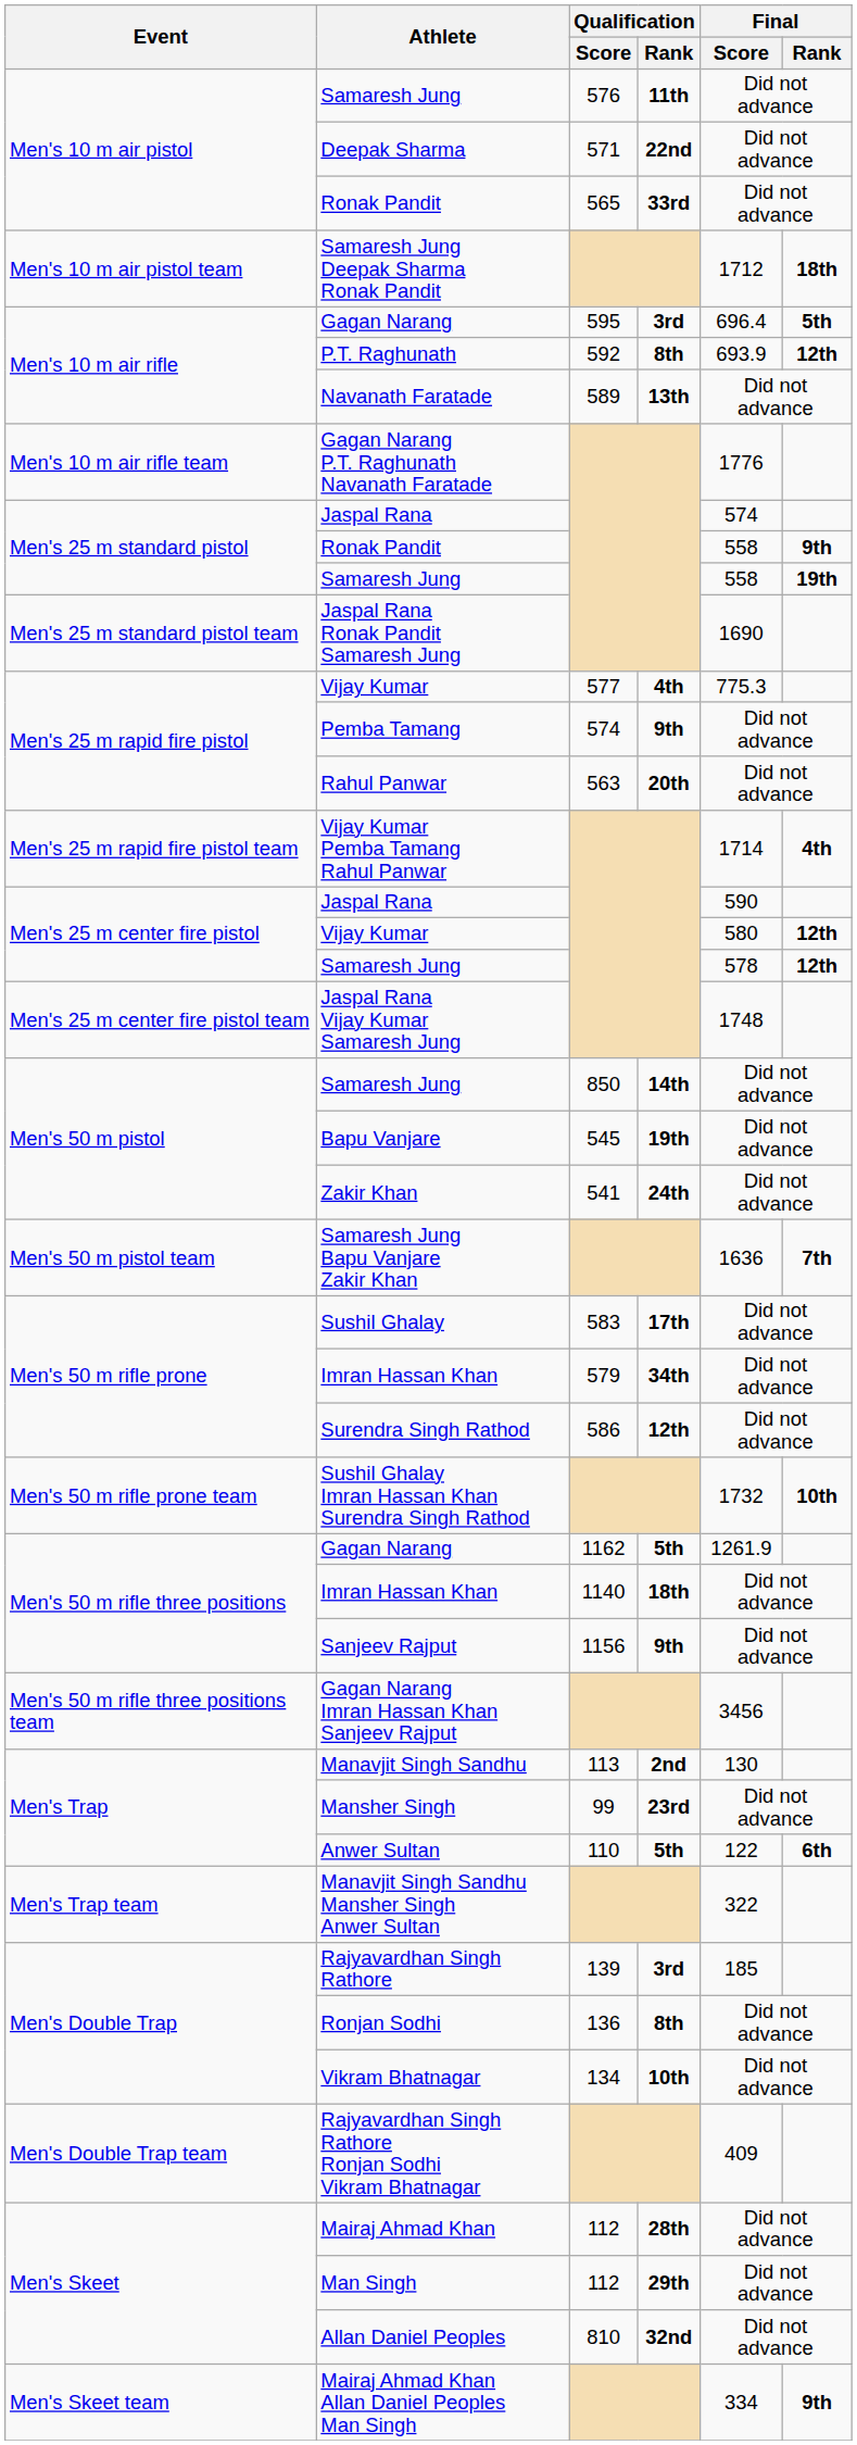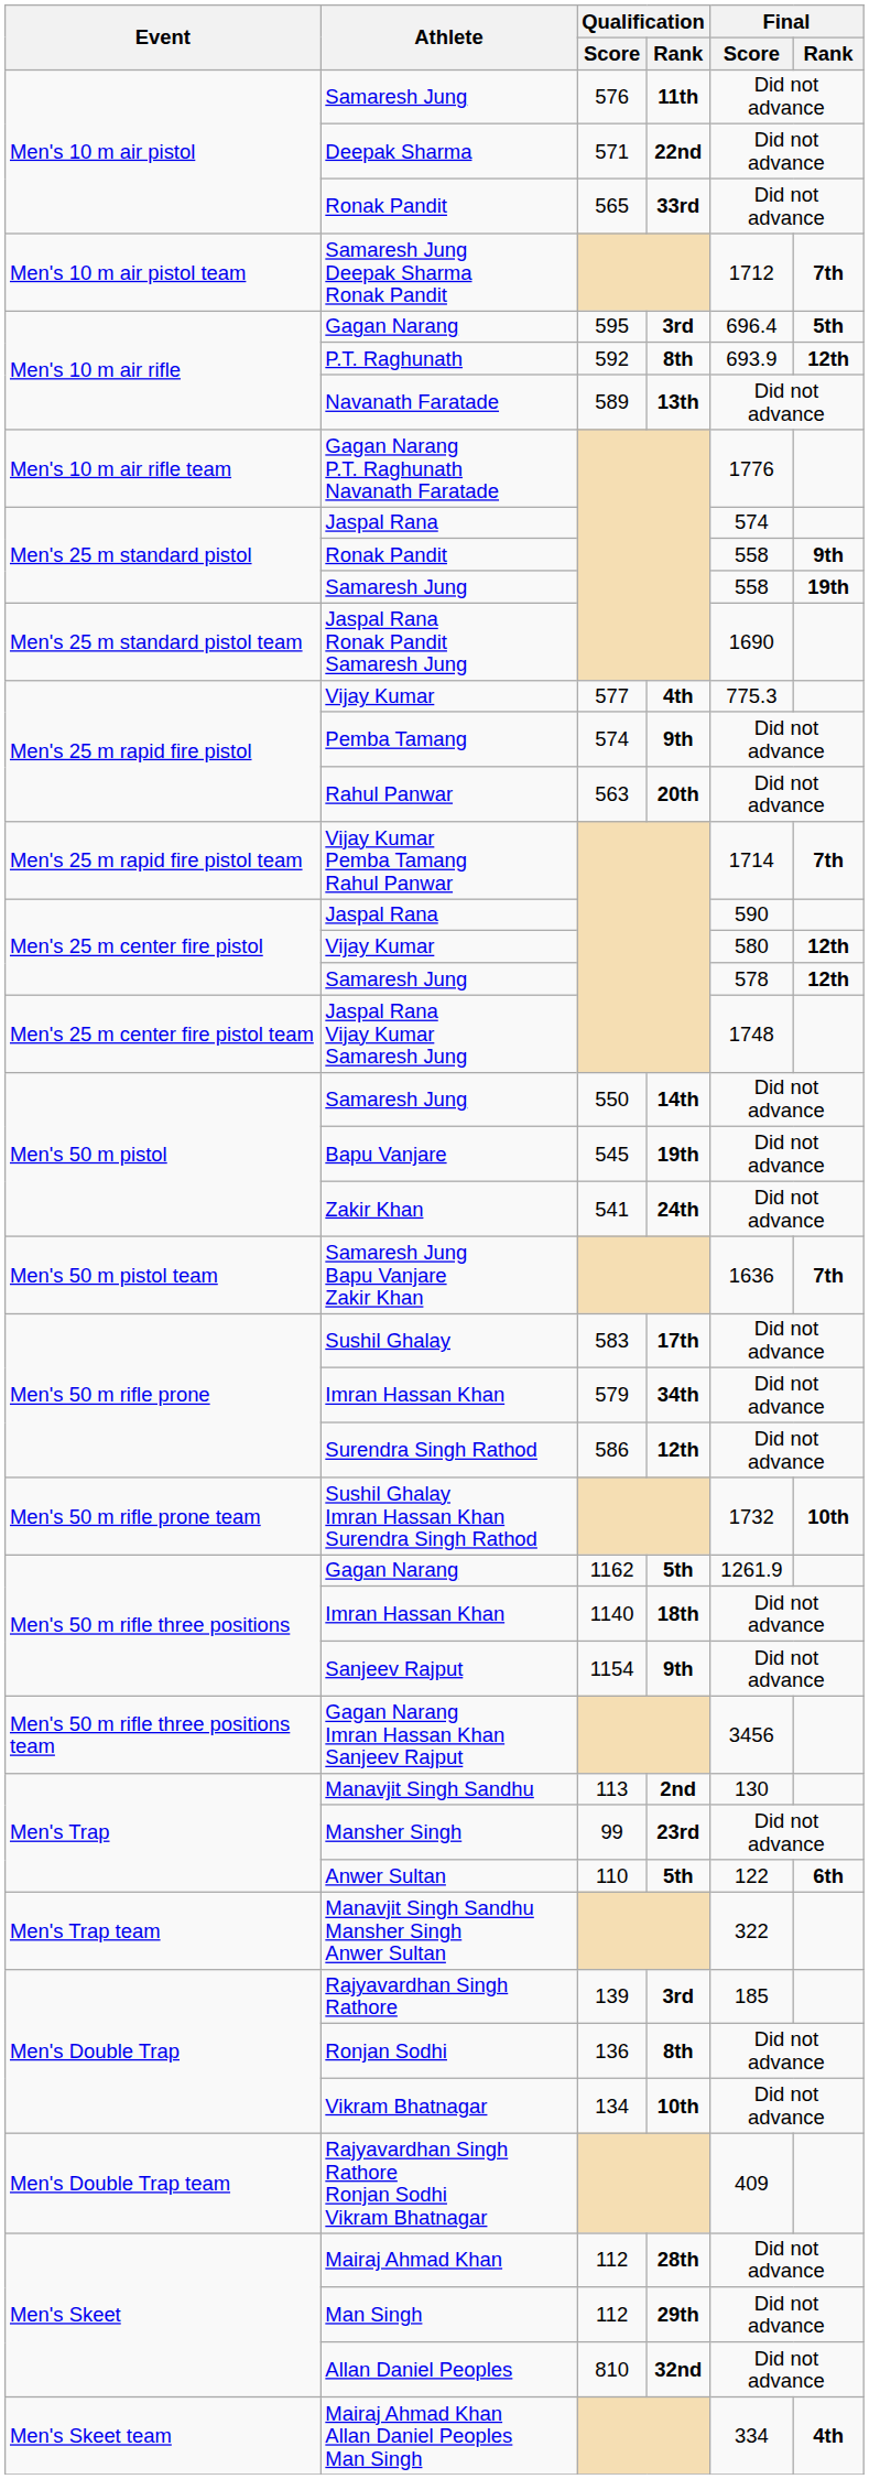Samaresh Jung Deepak Sharma Ronak Pandit | Final / Rank: 18th -> 7th
Vijay Kumar Pemba Tamang Rahul Panwar | Final / Rank: 4th -> 7th
Men's 50 m pistol / Samaresh Jung | Qualification / Score: 850 -> 550
Sanjeev Rajput | Qualification / Score: 1156 -> 1154
Mairaj Ahmad Khan Allan Daniel Peoples Man Singh | Final / Rank: 9th -> 4th
